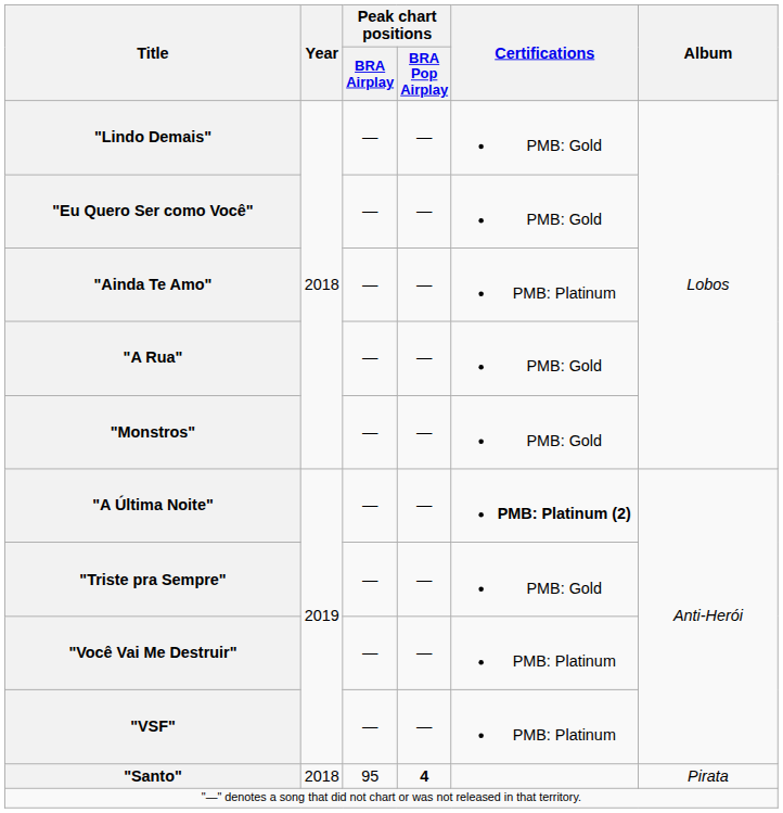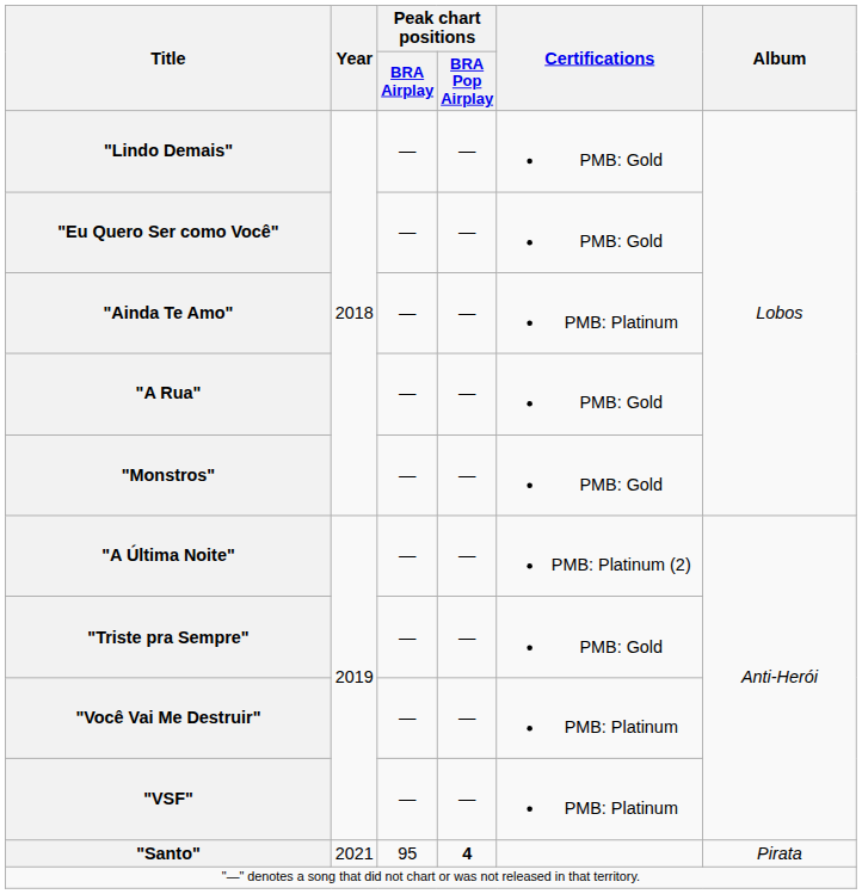"A Última Noite" | Certifications: bold -> normal
"Santo" | Year: 2018 -> 2021
